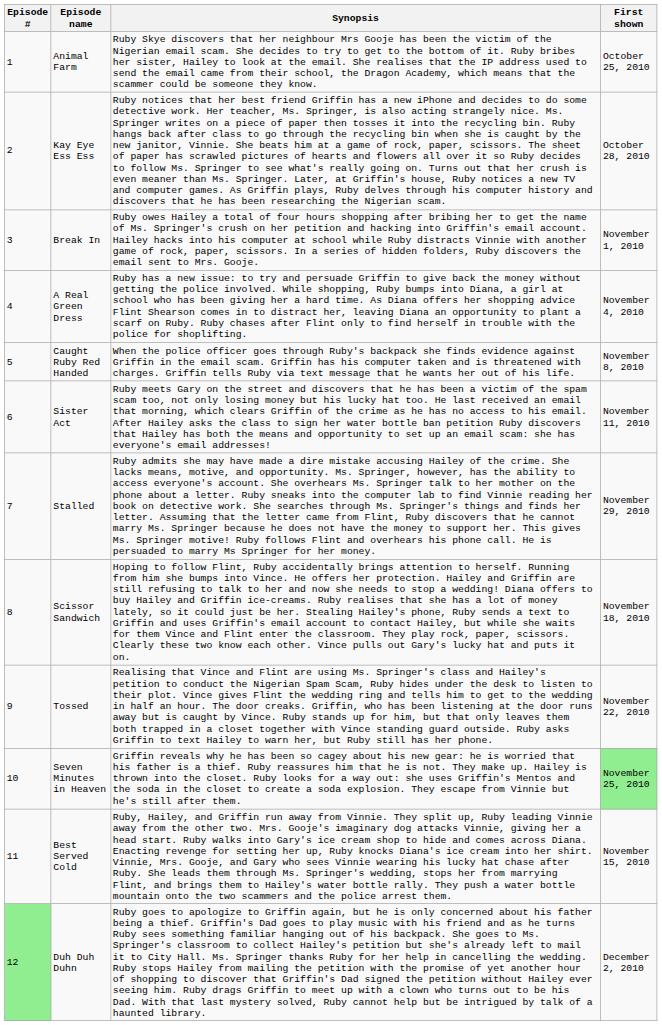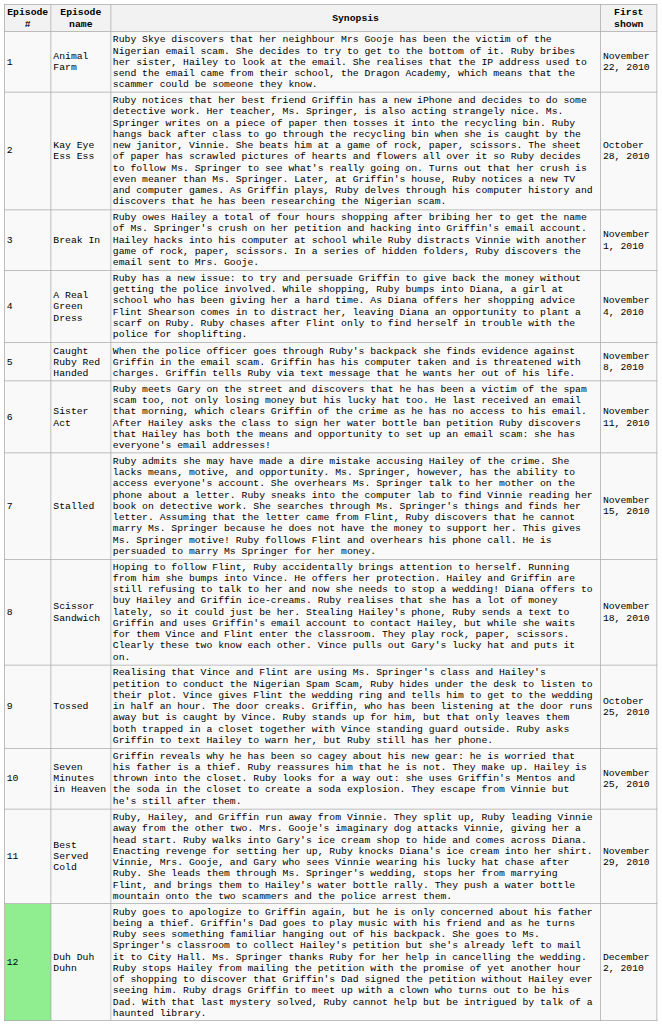Animal Farm | First shown: October 25, 2010 -> November 22, 2010
Stalled | First shown: November 29, 2010 -> November 15, 2010
Tossed | First shown: November 22, 2010 -> October 25, 2010
Seven Minutes in Heaven | First shown: lightgreen background -> no background
Best Served Cold | First shown: November 15, 2010 -> November 29, 2010
